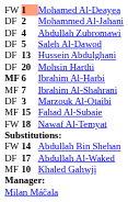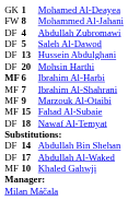Mohamed Al-Deayea | column 1: FW -> GK
Mohamed Al-Deayea | column 2: lightsalmon background -> no background
Mohammed Al-Jahani | column 1: DF -> FW
Mohammed Al-Jahani | column 2: 2 -> 8
Marzouk Al-Otaibi | column 1: DF -> MF
Marzouk Al-Otaibi | column 2: 3 -> 9
Nawaf Al-Temyat | column 1: FW -> DF
Abdullah Bin Shehan | column 1: FW -> DF
